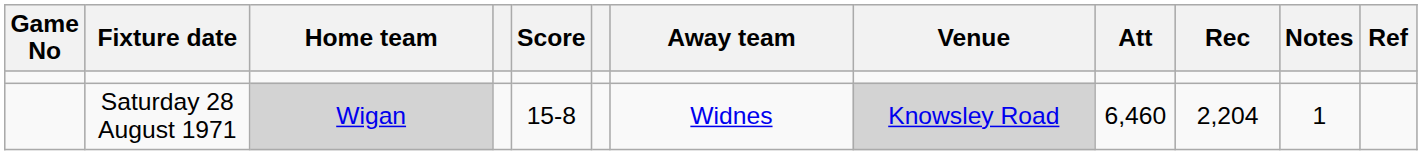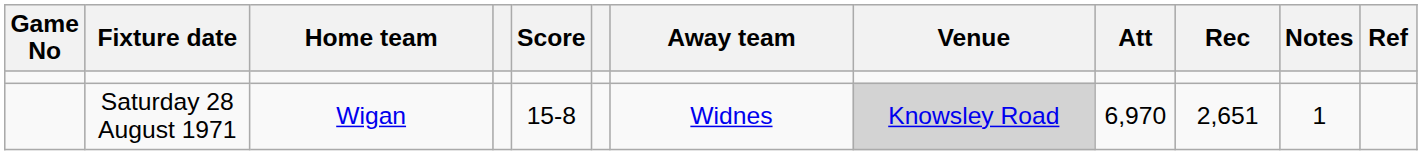Saturday 28 August 1971 | Home team: lightgrey background -> no background
Saturday 28 August 1971 | Att: 6,460 -> 6,970
Saturday 28 August 1971 | Rec: 2,204 -> 2,651
